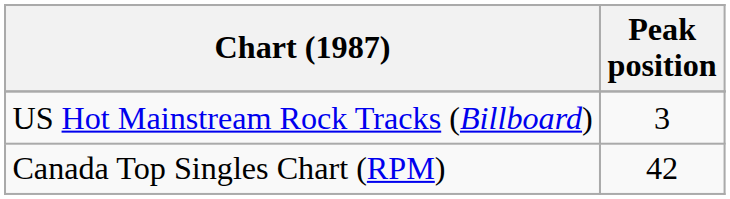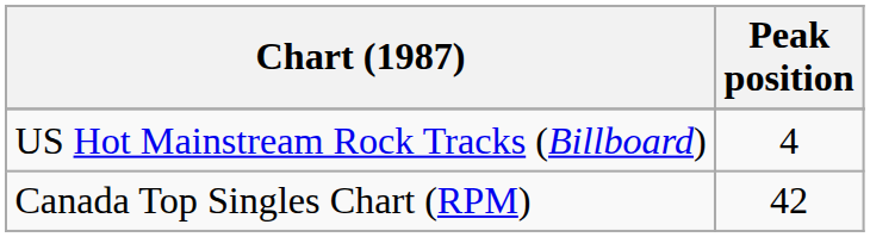US Hot Mainstream Rock Tracks (Billboard) | Peak position: 3 -> 4
